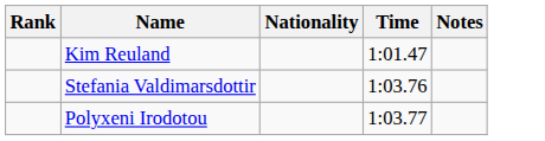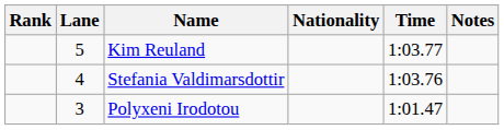+ column: Lane | 5 | 4 | 3
Kim Reuland | Time: 1:01.47 -> 1:03.77
Polyxeni Irodotou | Time: 1:03.77 -> 1:01.47
